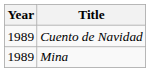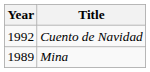Cuento de Navidad | Year: 1989 -> 1992
